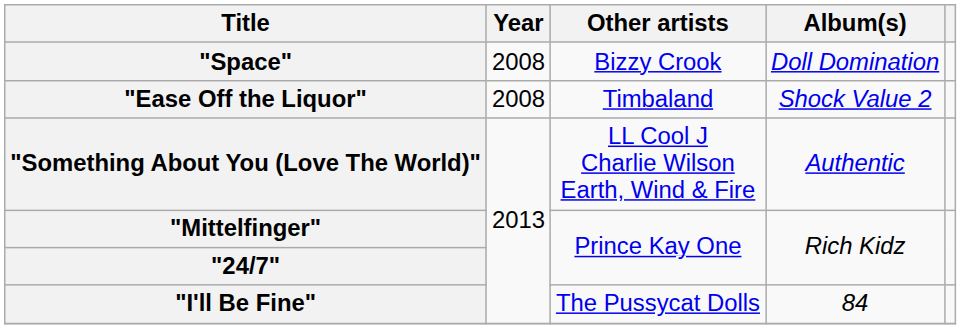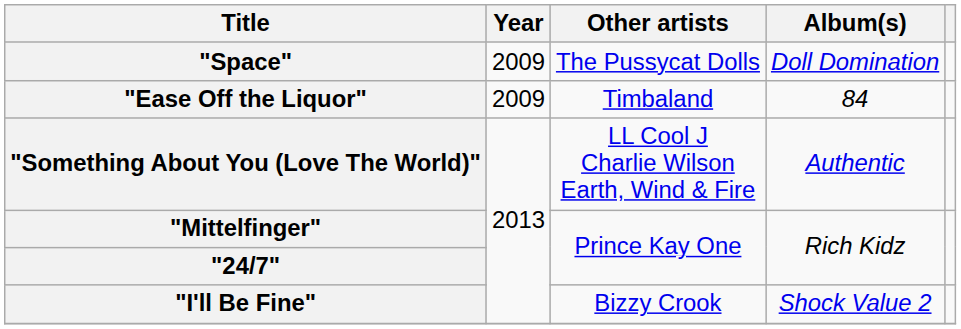"Space" | Year: 2008 -> 2009
"Space" | Other artists: Bizzy Crook -> The Pussycat Dolls
"Ease Off the Liquor" | Year: 2008 -> 2009
"Ease Off the Liquor" | Album(s): Shock Value 2 -> 84
"I'll Be Fine" | Other artists: The Pussycat Dolls -> Bizzy Crook
"I'll Be Fine" | Album(s): 84 -> Shock Value 2
